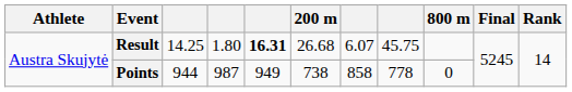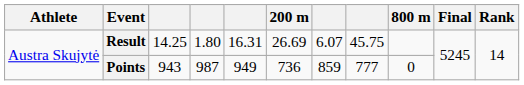Result | column 5: bold -> normal
Result | 200 m: 26.68 -> 26.69
Points | column 3: 944 -> 943
Points | 200 m: 738 -> 736
Points | column 7: 858 -> 859
Points | column 8: 778 -> 777
